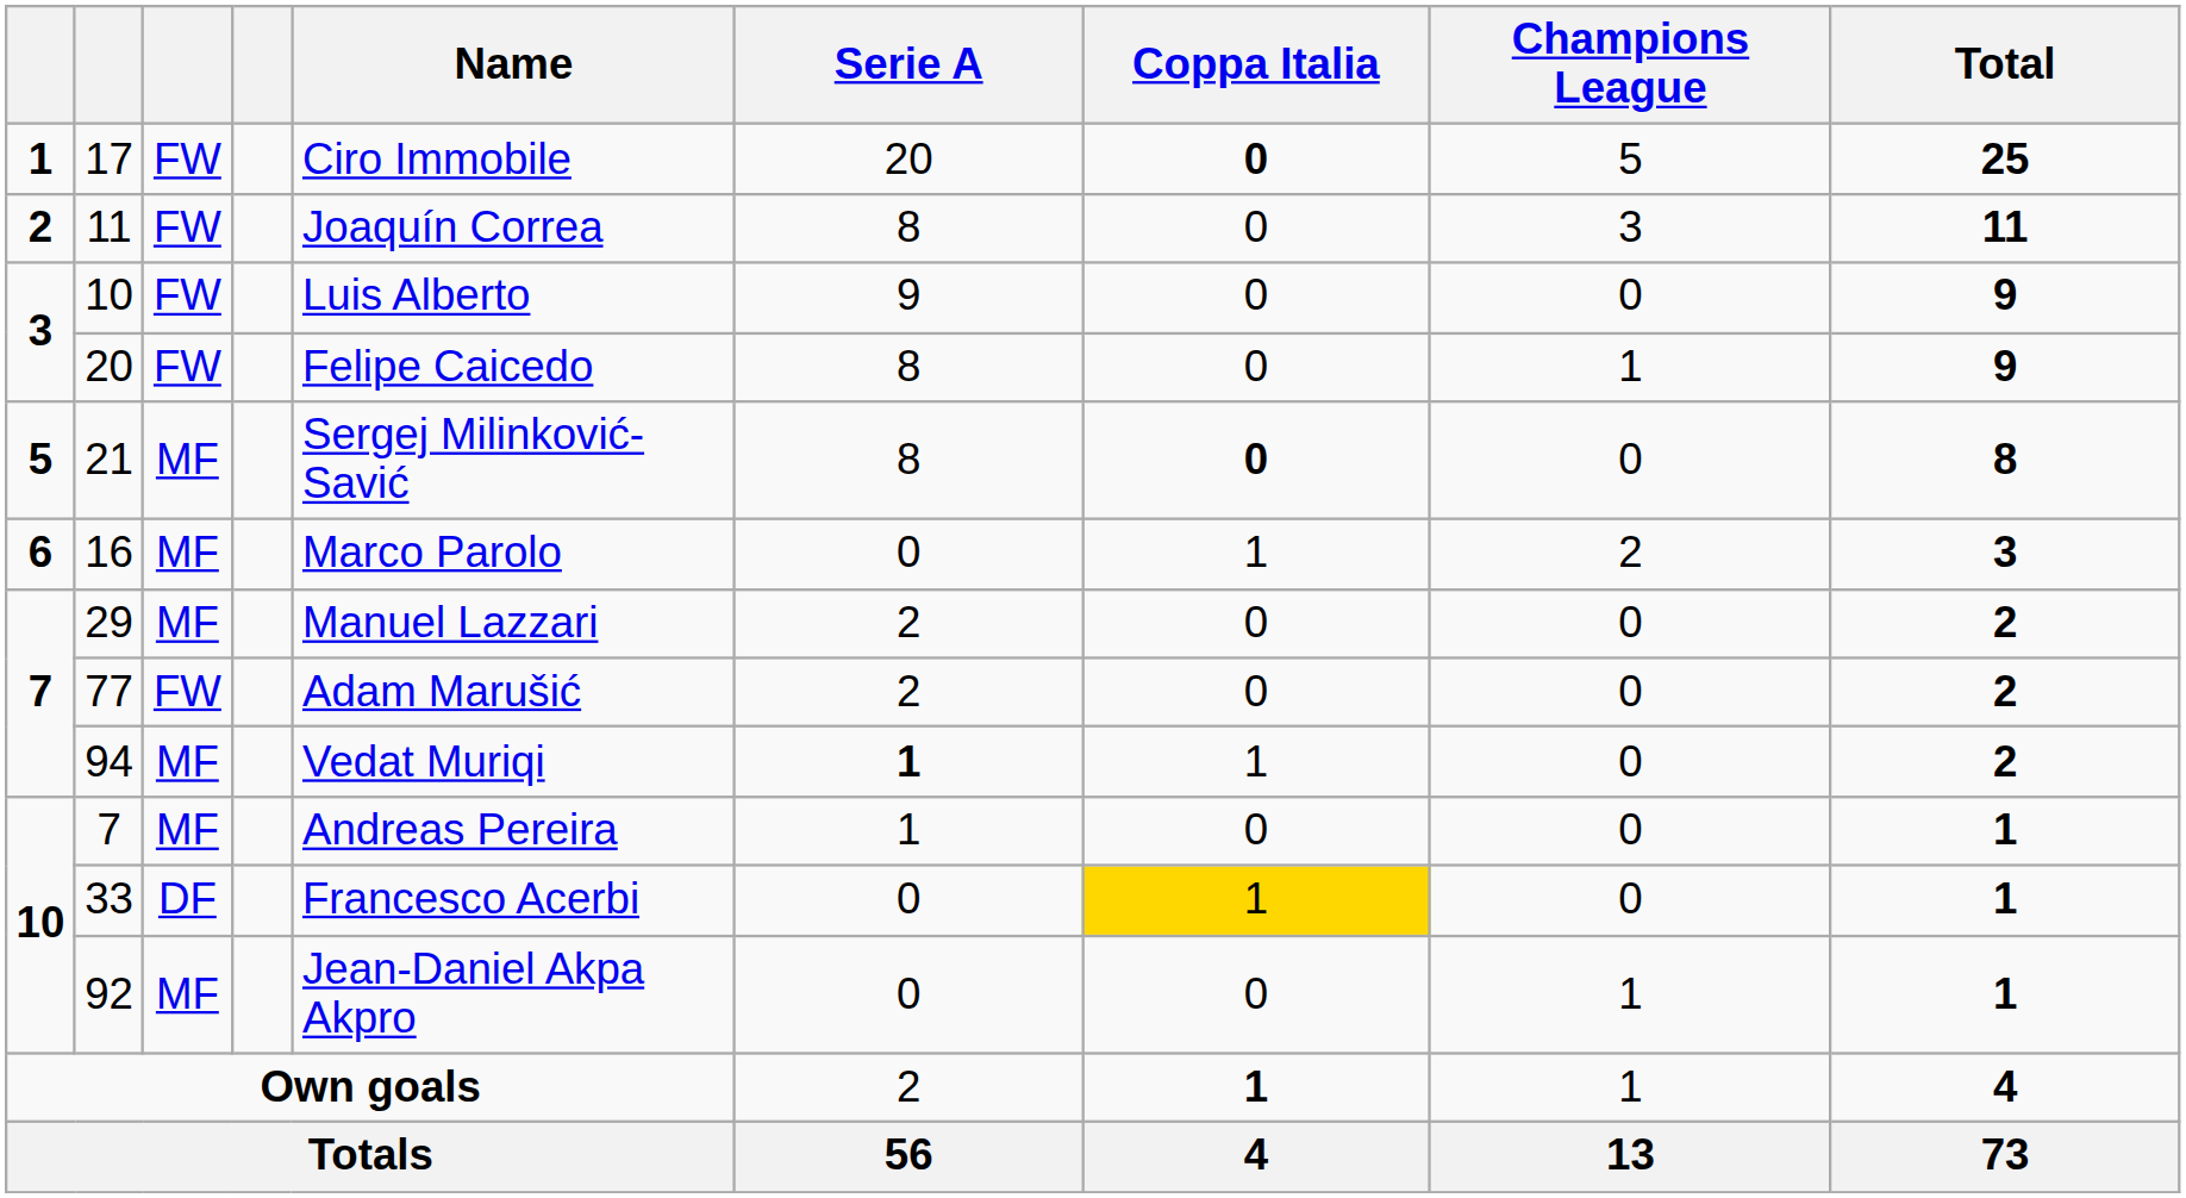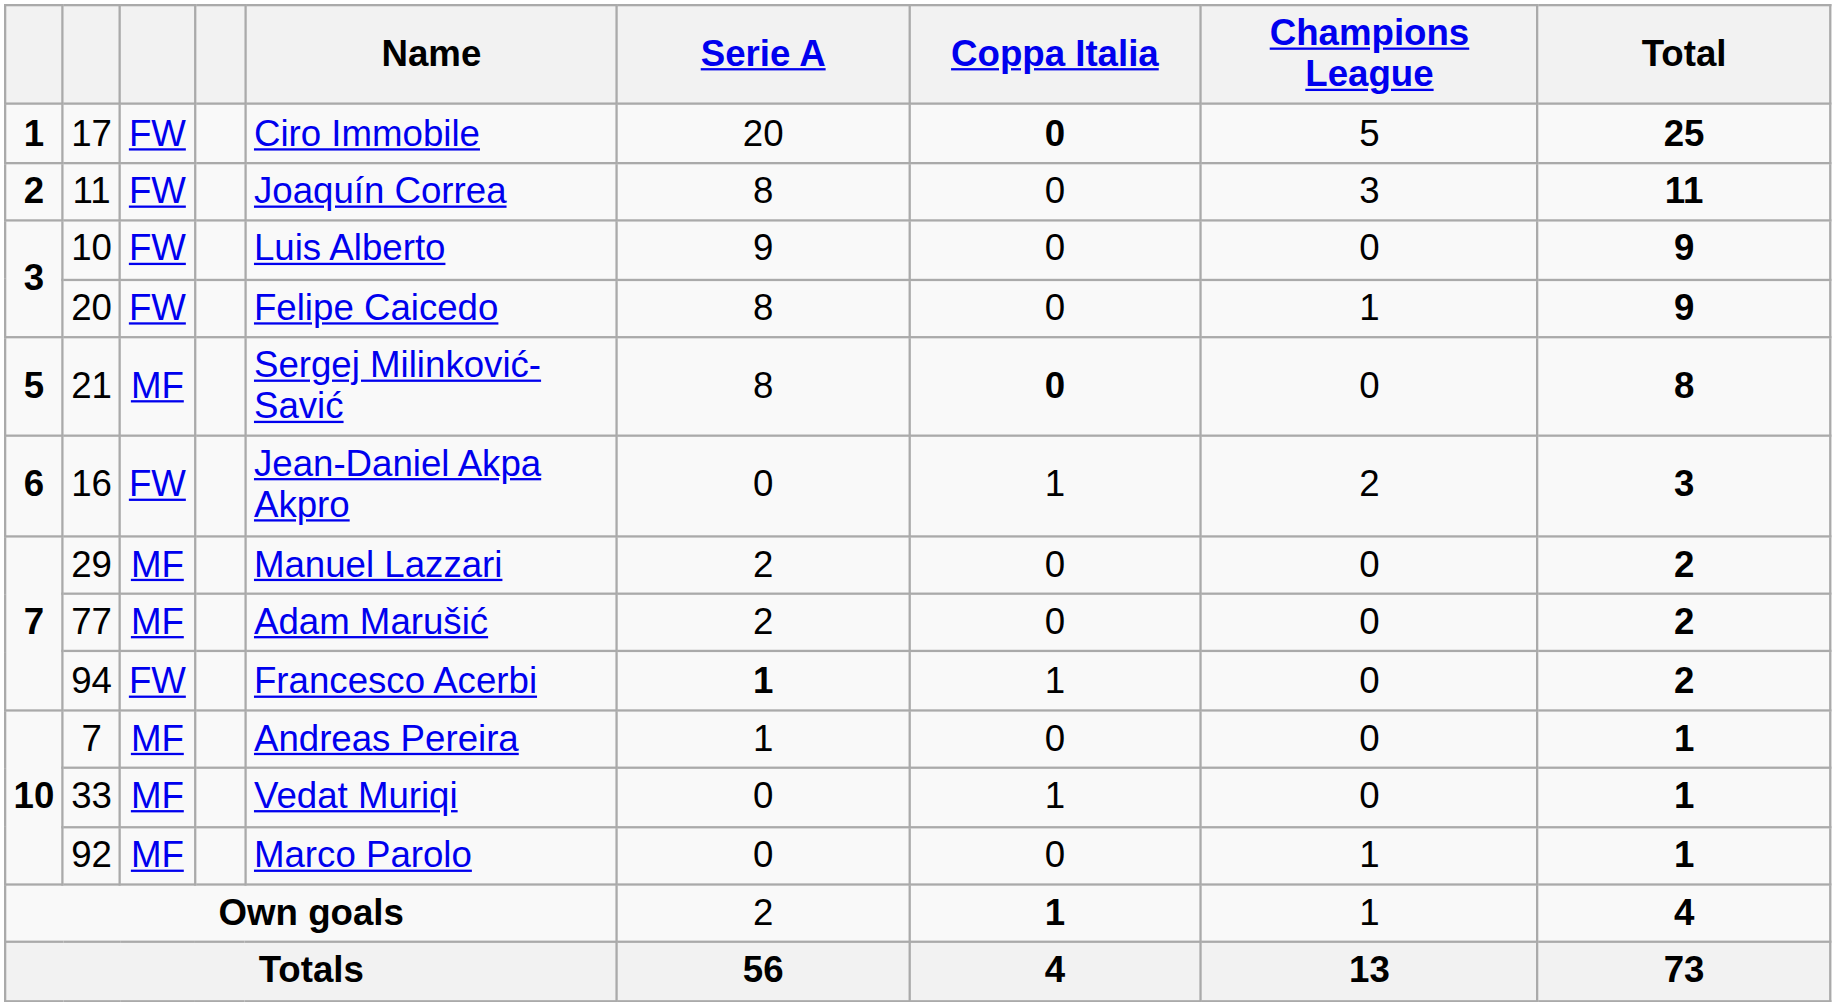16 | column 3: MF -> FW
16 | Name: Marco Parolo -> Jean-Daniel Akpa Akpro
77 | column 3: FW -> MF
94 | column 3: MF -> FW
94 | Name: Vedat Muriqi -> Francesco Acerbi
33 | column 3: DF -> MF
33 | Name: Francesco Acerbi -> Vedat Muriqi
33 | Coppa Italia: gold background -> no background
92 | Name: Jean-Daniel Akpa Akpro -> Marco Parolo
